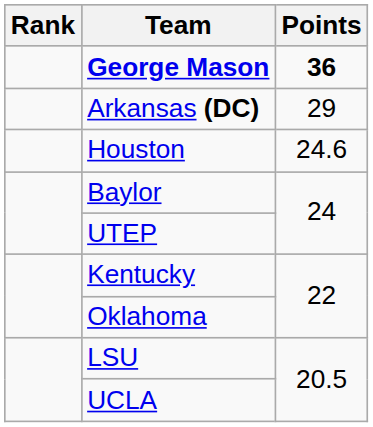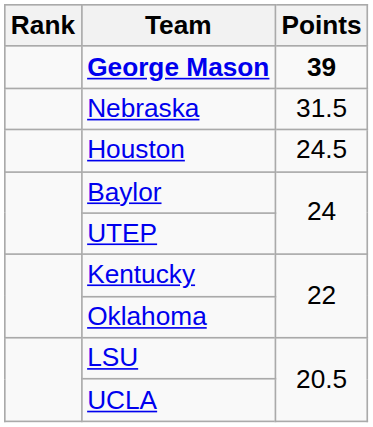George Mason | Points: 36 -> 39
+ row: Nebraska | 31.5
- row: Arkansas (DC) | 29
Houston | Points: 24.6 -> 24.5
